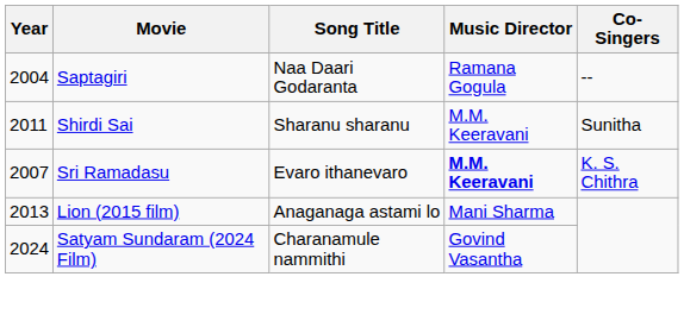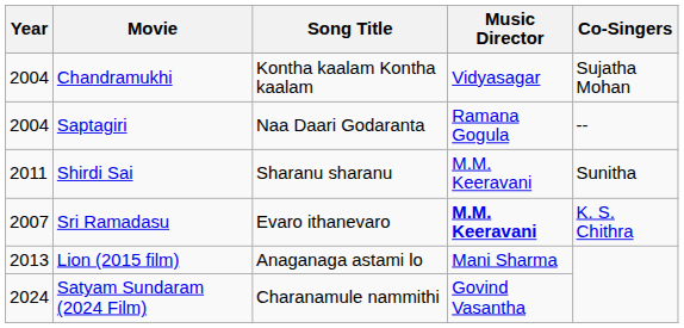+ row: 2004 | Chandramukhi | Kontha kaalam Kontha kaalam | Vidyasagar | Sujatha Mohan
